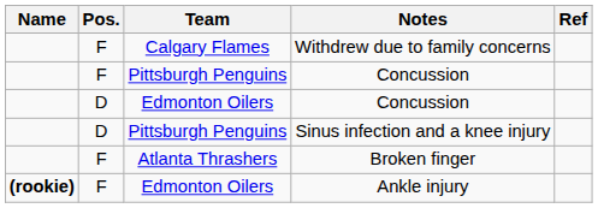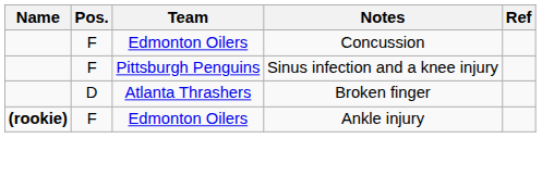- row: F | Calgary Flames | Withdrew due to family concerns
- row: F | Pittsburgh Penguins | Concussion
Edmonton Oilers / Concussion | Pos.: D -> F
Sinus infection and a knee injury | Pos.: D -> F
Broken finger | Pos.: F -> D
